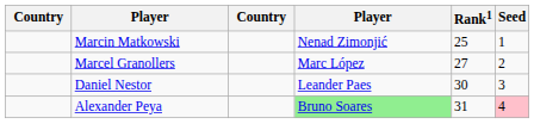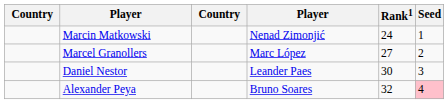Marcin Matkowski | Rank1: 25 -> 24
Alexander Peya | column 4: lightgreen background -> no background
Alexander Peya | Rank1: 31 -> 32
